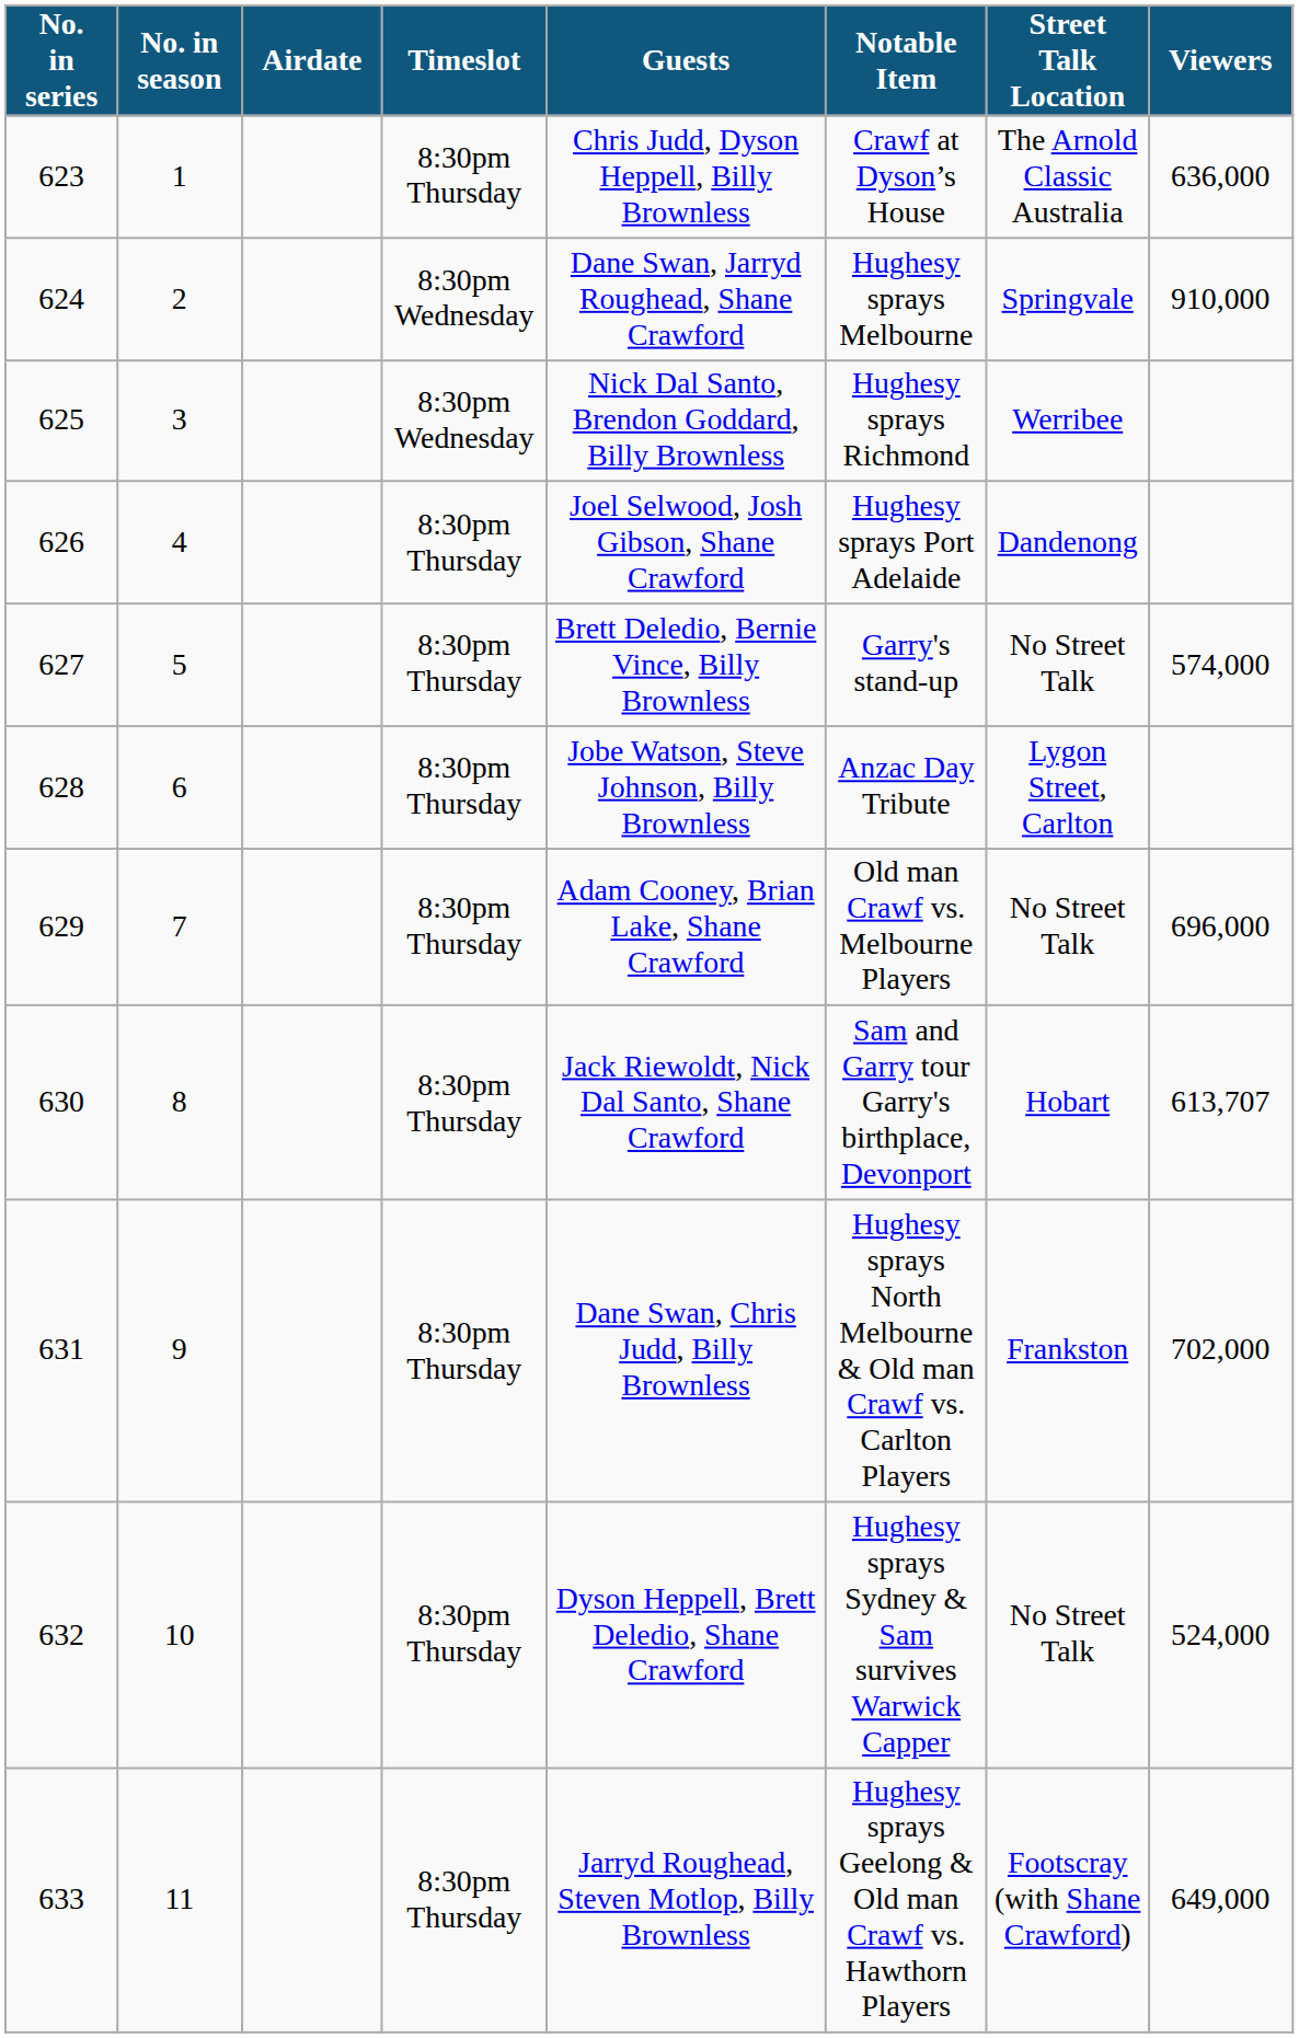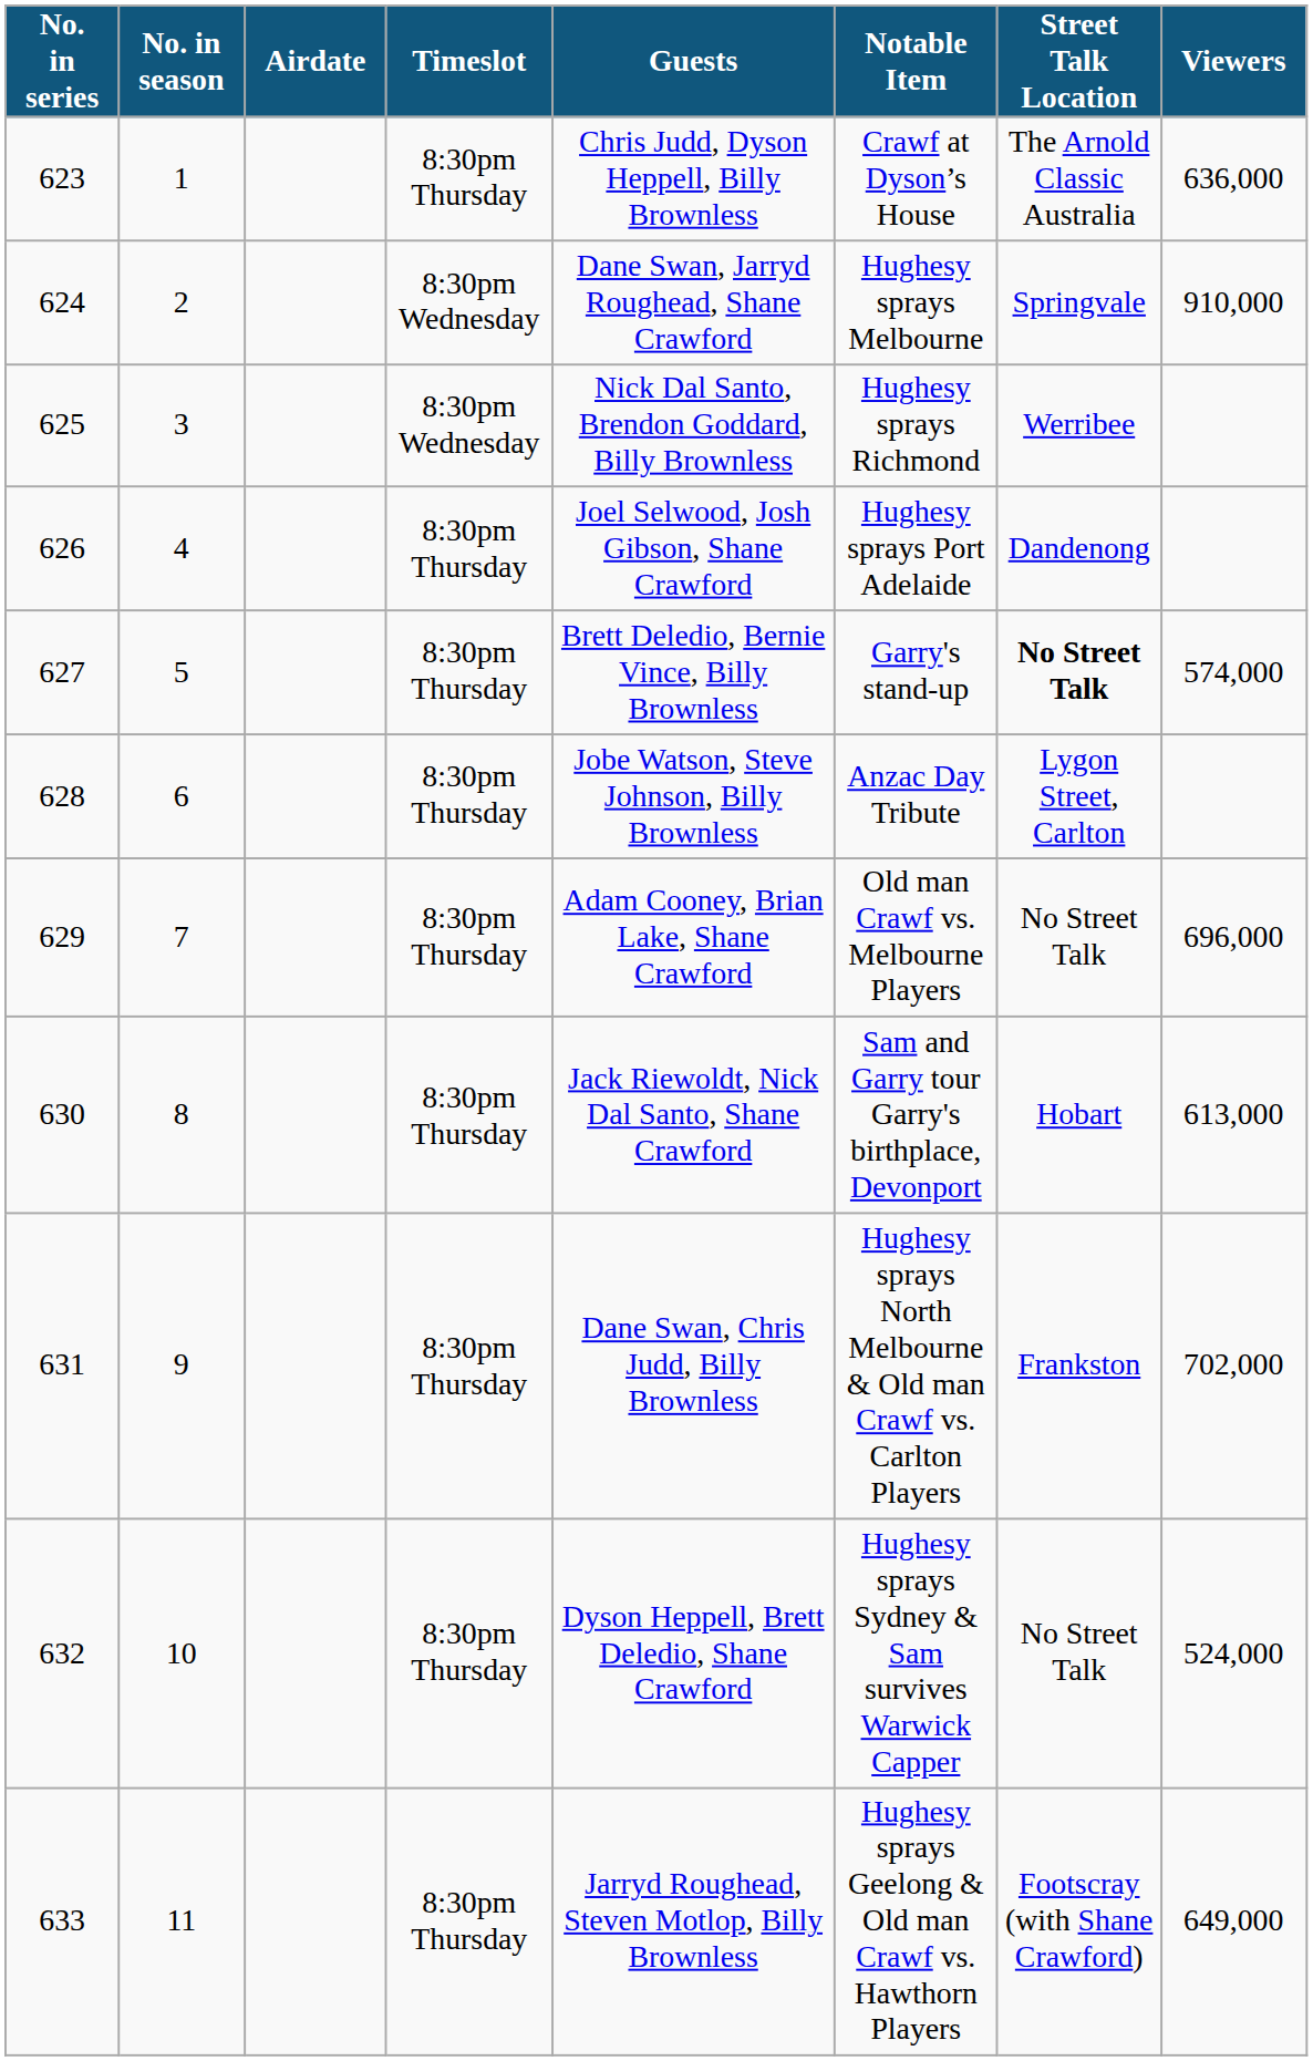627 | Street Talk Location: normal -> bold
630 | Viewers: 613,707 -> 613,000
